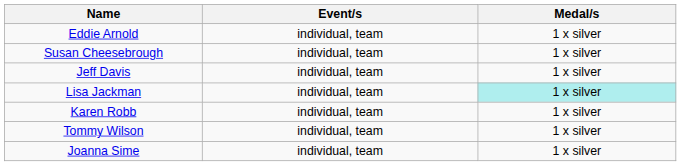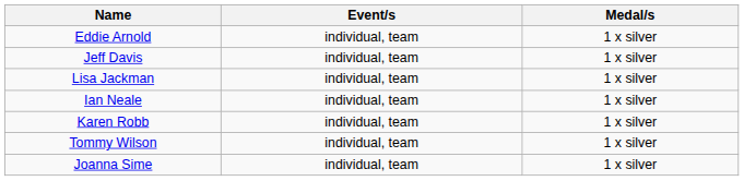- row: Susan Cheesebrough | individual, team | 1 x silver
Lisa Jackman | Medal/s: paleturquoise background -> no background
+ row: Ian Neale | individual, team | 1 x silver
